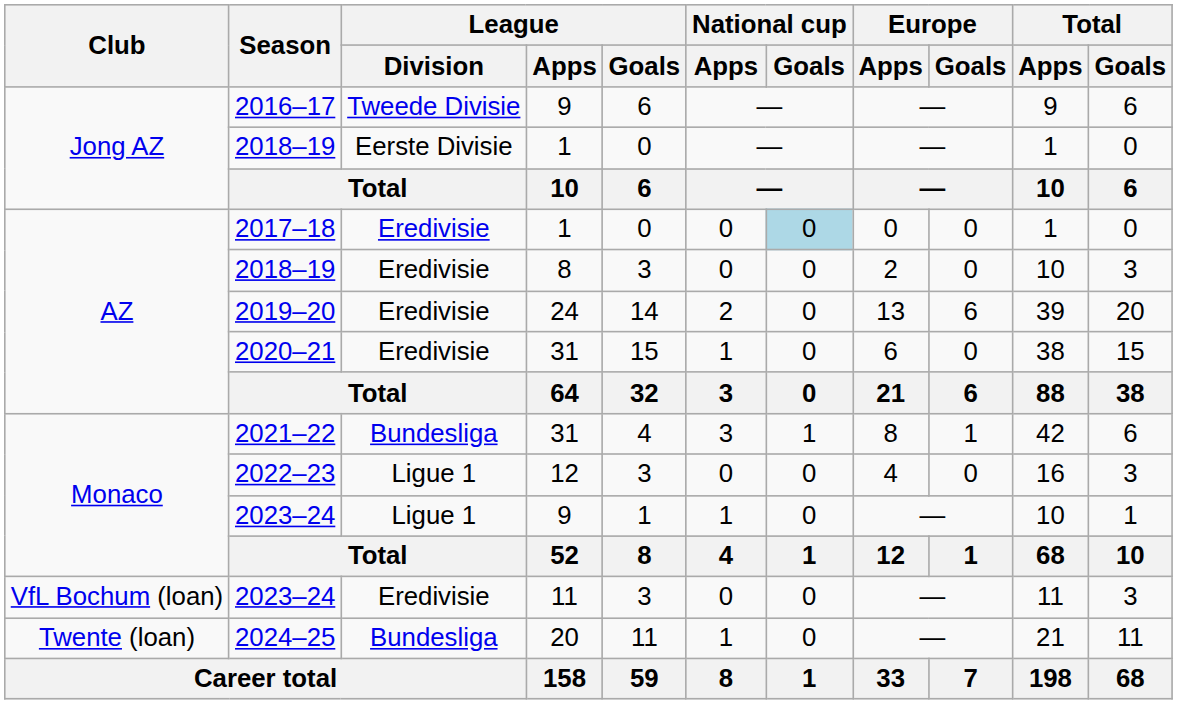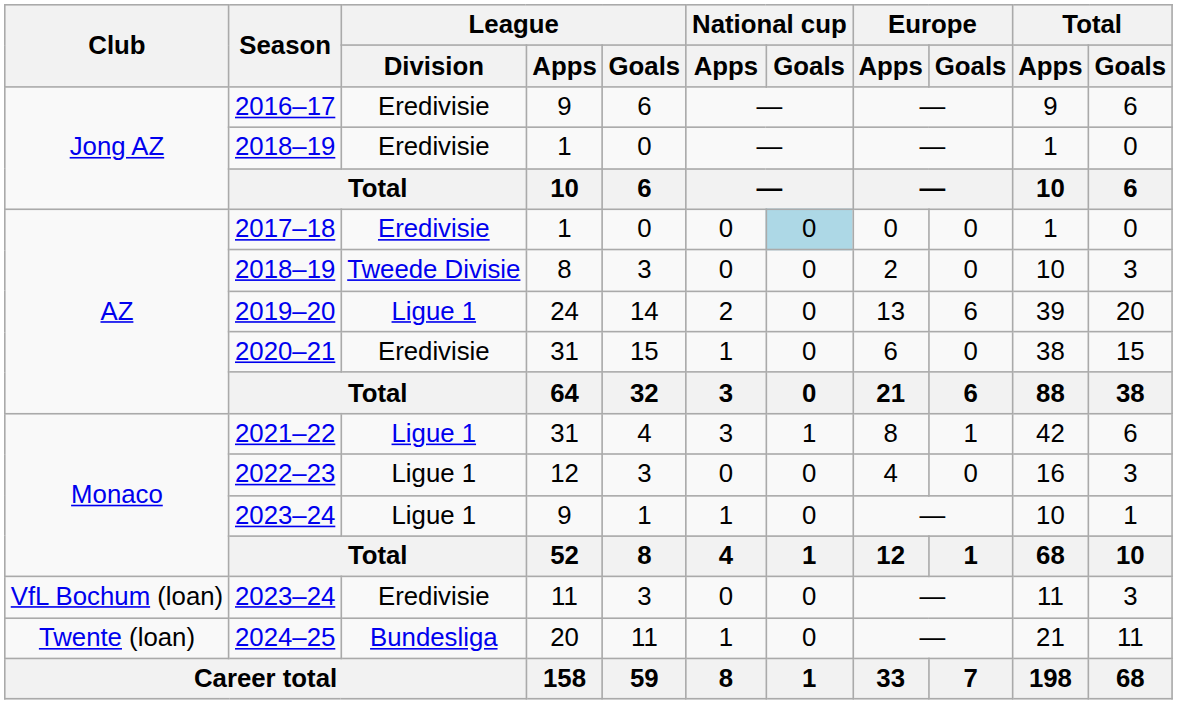2016–17 | League / Division: Tweede Divisie -> Eredivisie
2018–19 / 1 | League / Division: Eerste Divisie -> Eredivisie
2018–19 / 8 | League / Division: Eredivisie -> Tweede Divisie
2019–20 | League / Division: Eredivisie -> Ligue 1
2021–22 | League / Division: Bundesliga -> Ligue 1
